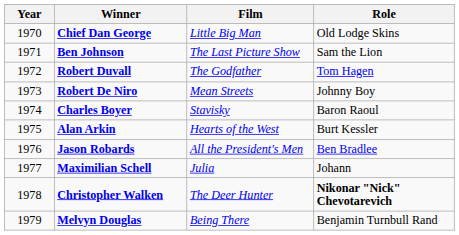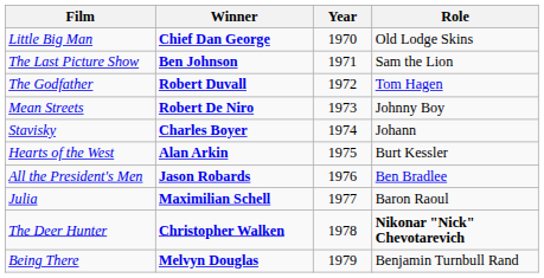columns swapped: Year <-> Film
Charles Boyer | Role: Baron Raoul -> Johann
Maximilian Schell | Role: Johann -> Baron Raoul
